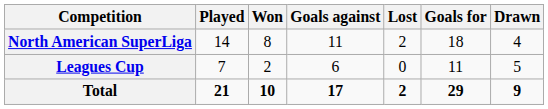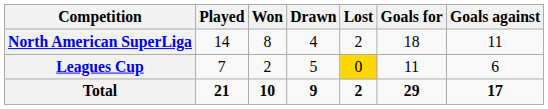columns swapped: Drawn <-> Goals against
Leagues Cup | Lost: no background -> gold background
